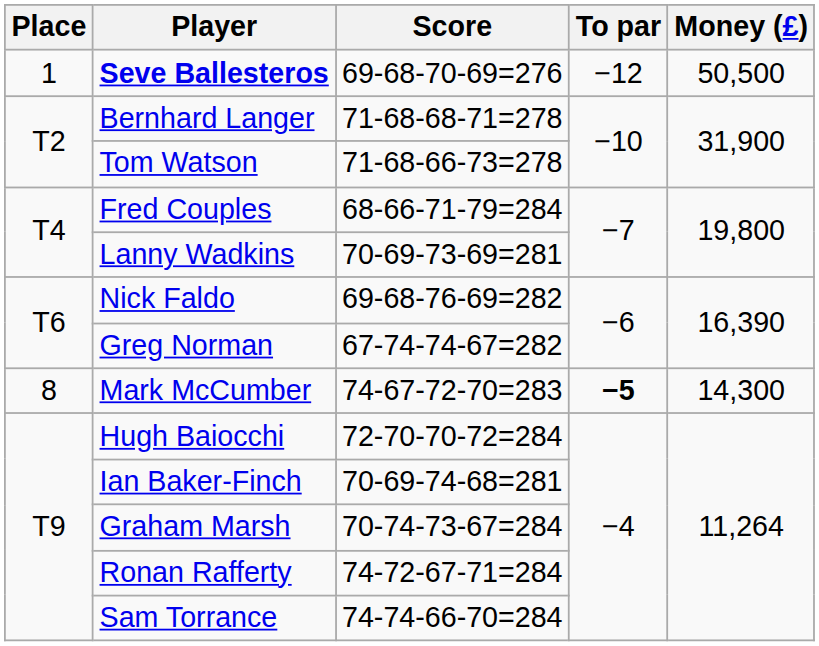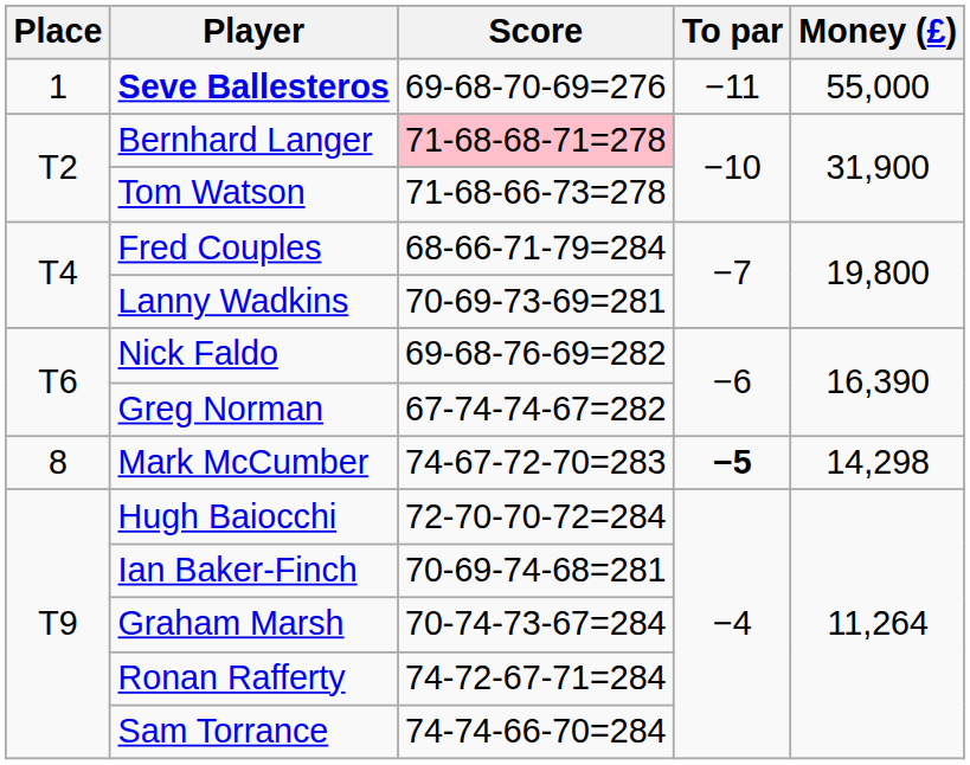Seve Ballesteros | To par: −12 -> −11
Seve Ballesteros | Money (£): 50,500 -> 55,000
Bernhard Langer | Score: no background -> pink background
Mark McCumber | Money (£): 14,300 -> 14,298
